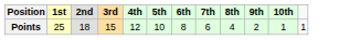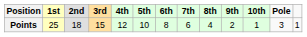+ column: Pole | 3
